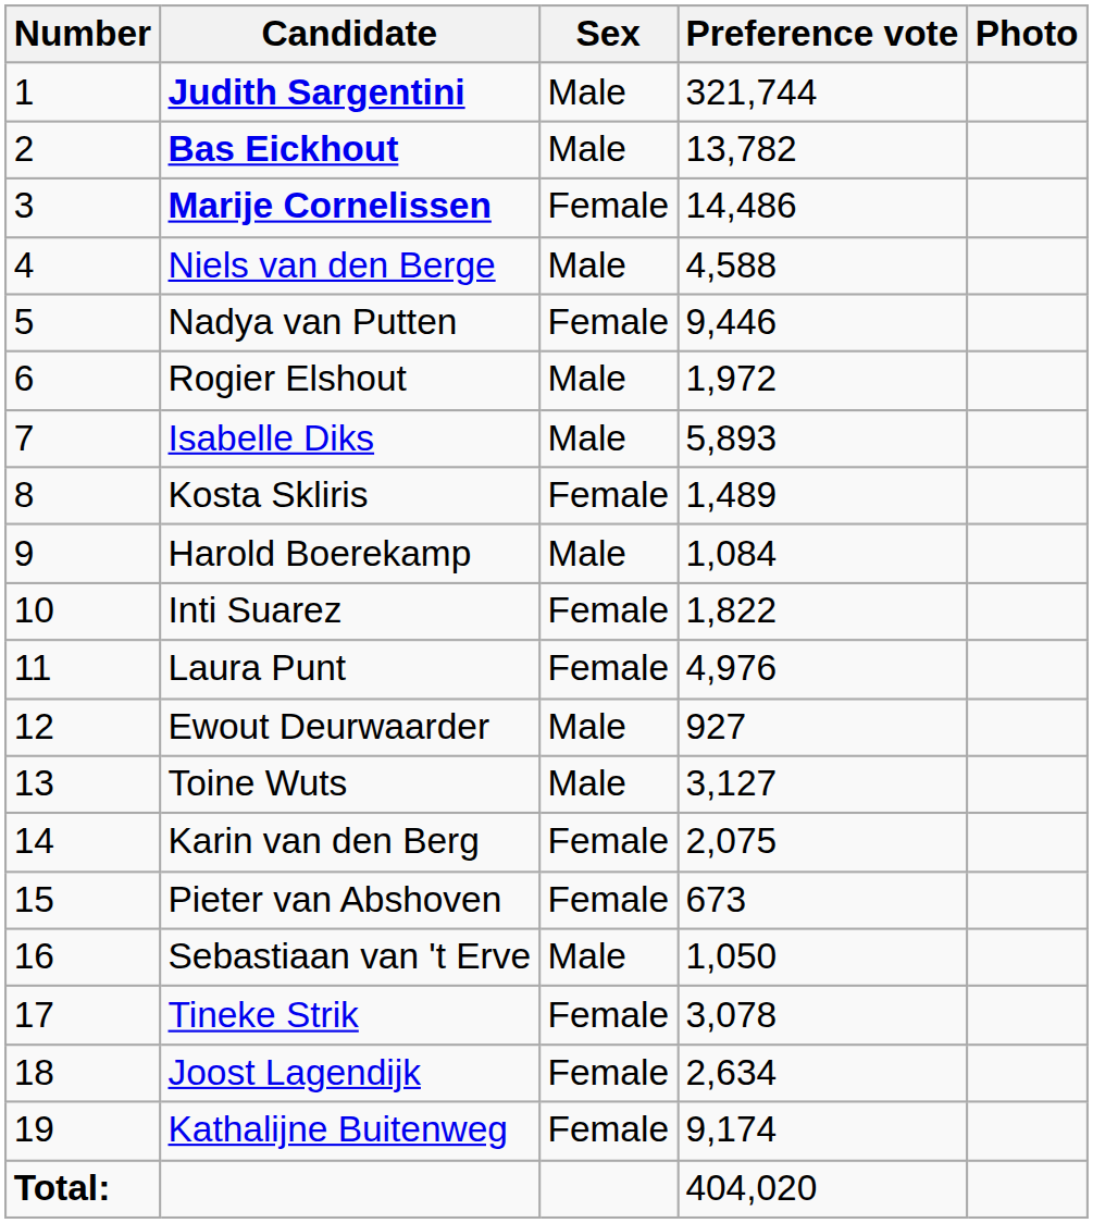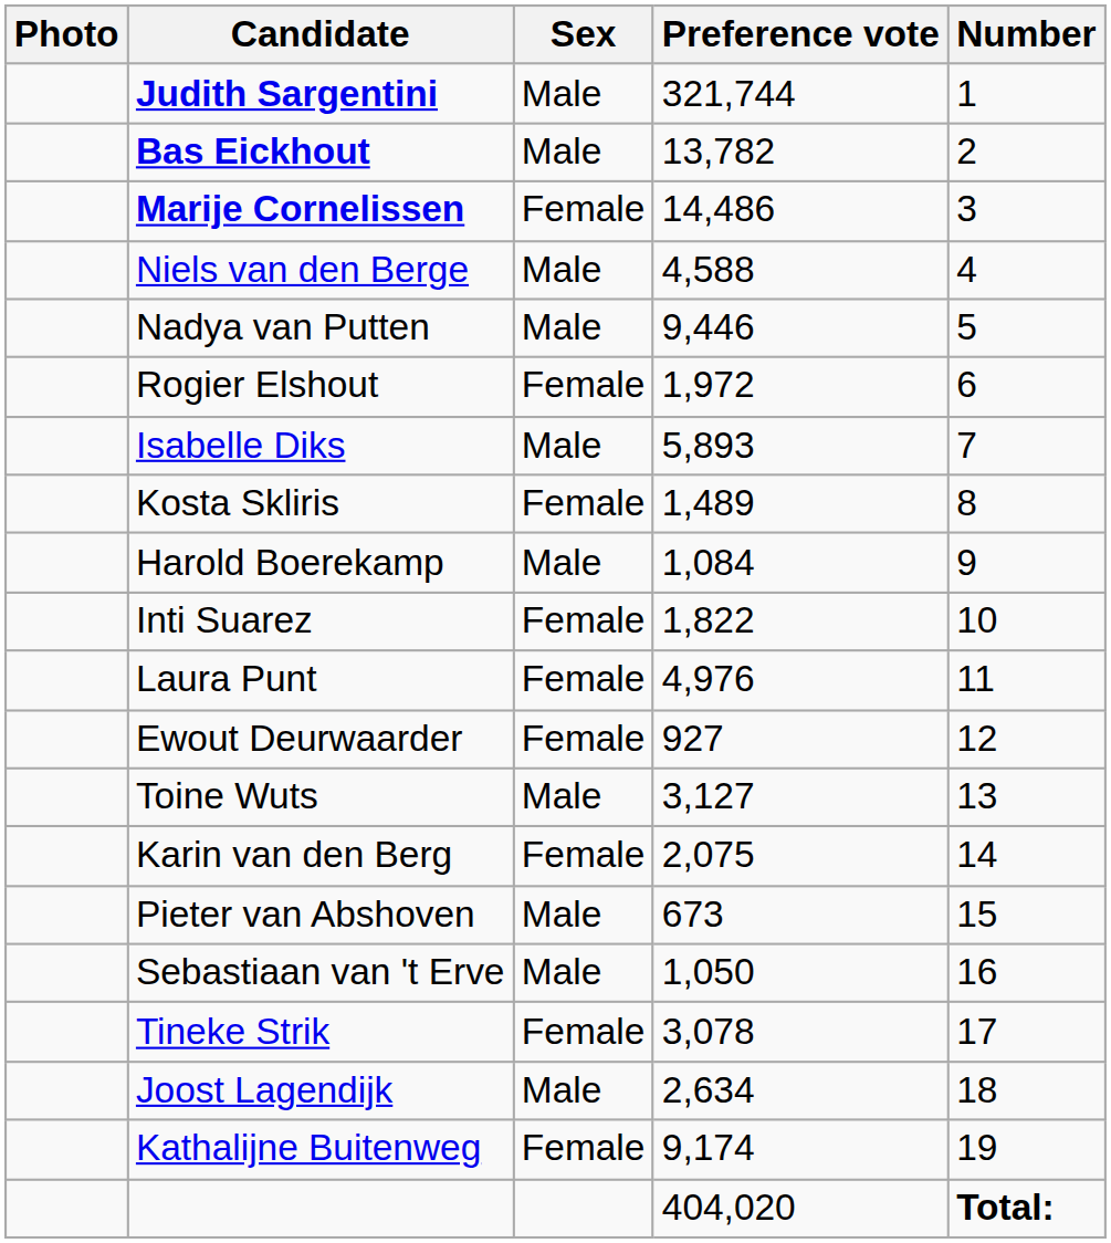columns swapped: Number <-> Photo
Nadya van Putten | Sex: Female -> Male
Rogier Elshout | Sex: Male -> Female
Ewout Deurwaarder | Sex: Male -> Female
Pieter van Abshoven | Sex: Female -> Male
Joost Lagendijk | Sex: Female -> Male
